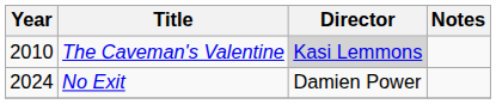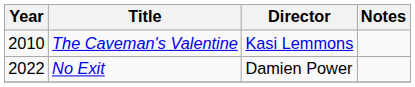The Caveman's Valentine | Director: lightgrey background -> no background
No Exit | Year: 2024 -> 2022
